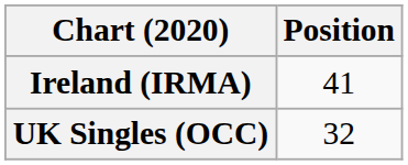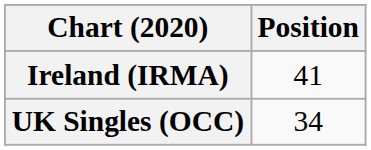UK Singles (OCC) | Position: 32 -> 34
